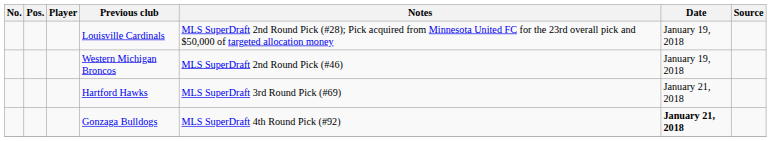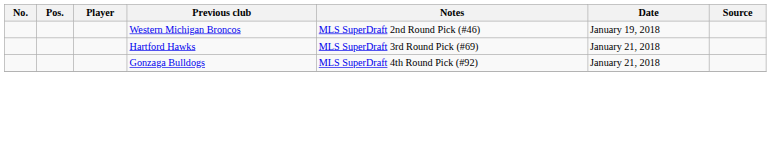- row: Louisville Cardinals | MLS SuperDraft 2nd Round Pick (#28); Pick acquired from Minnesota United FC for the 23rd overall pick and $50,000 of targeted allocation money | January 19, 2018
Gonzaga Bulldogs | Date: bold -> normal
